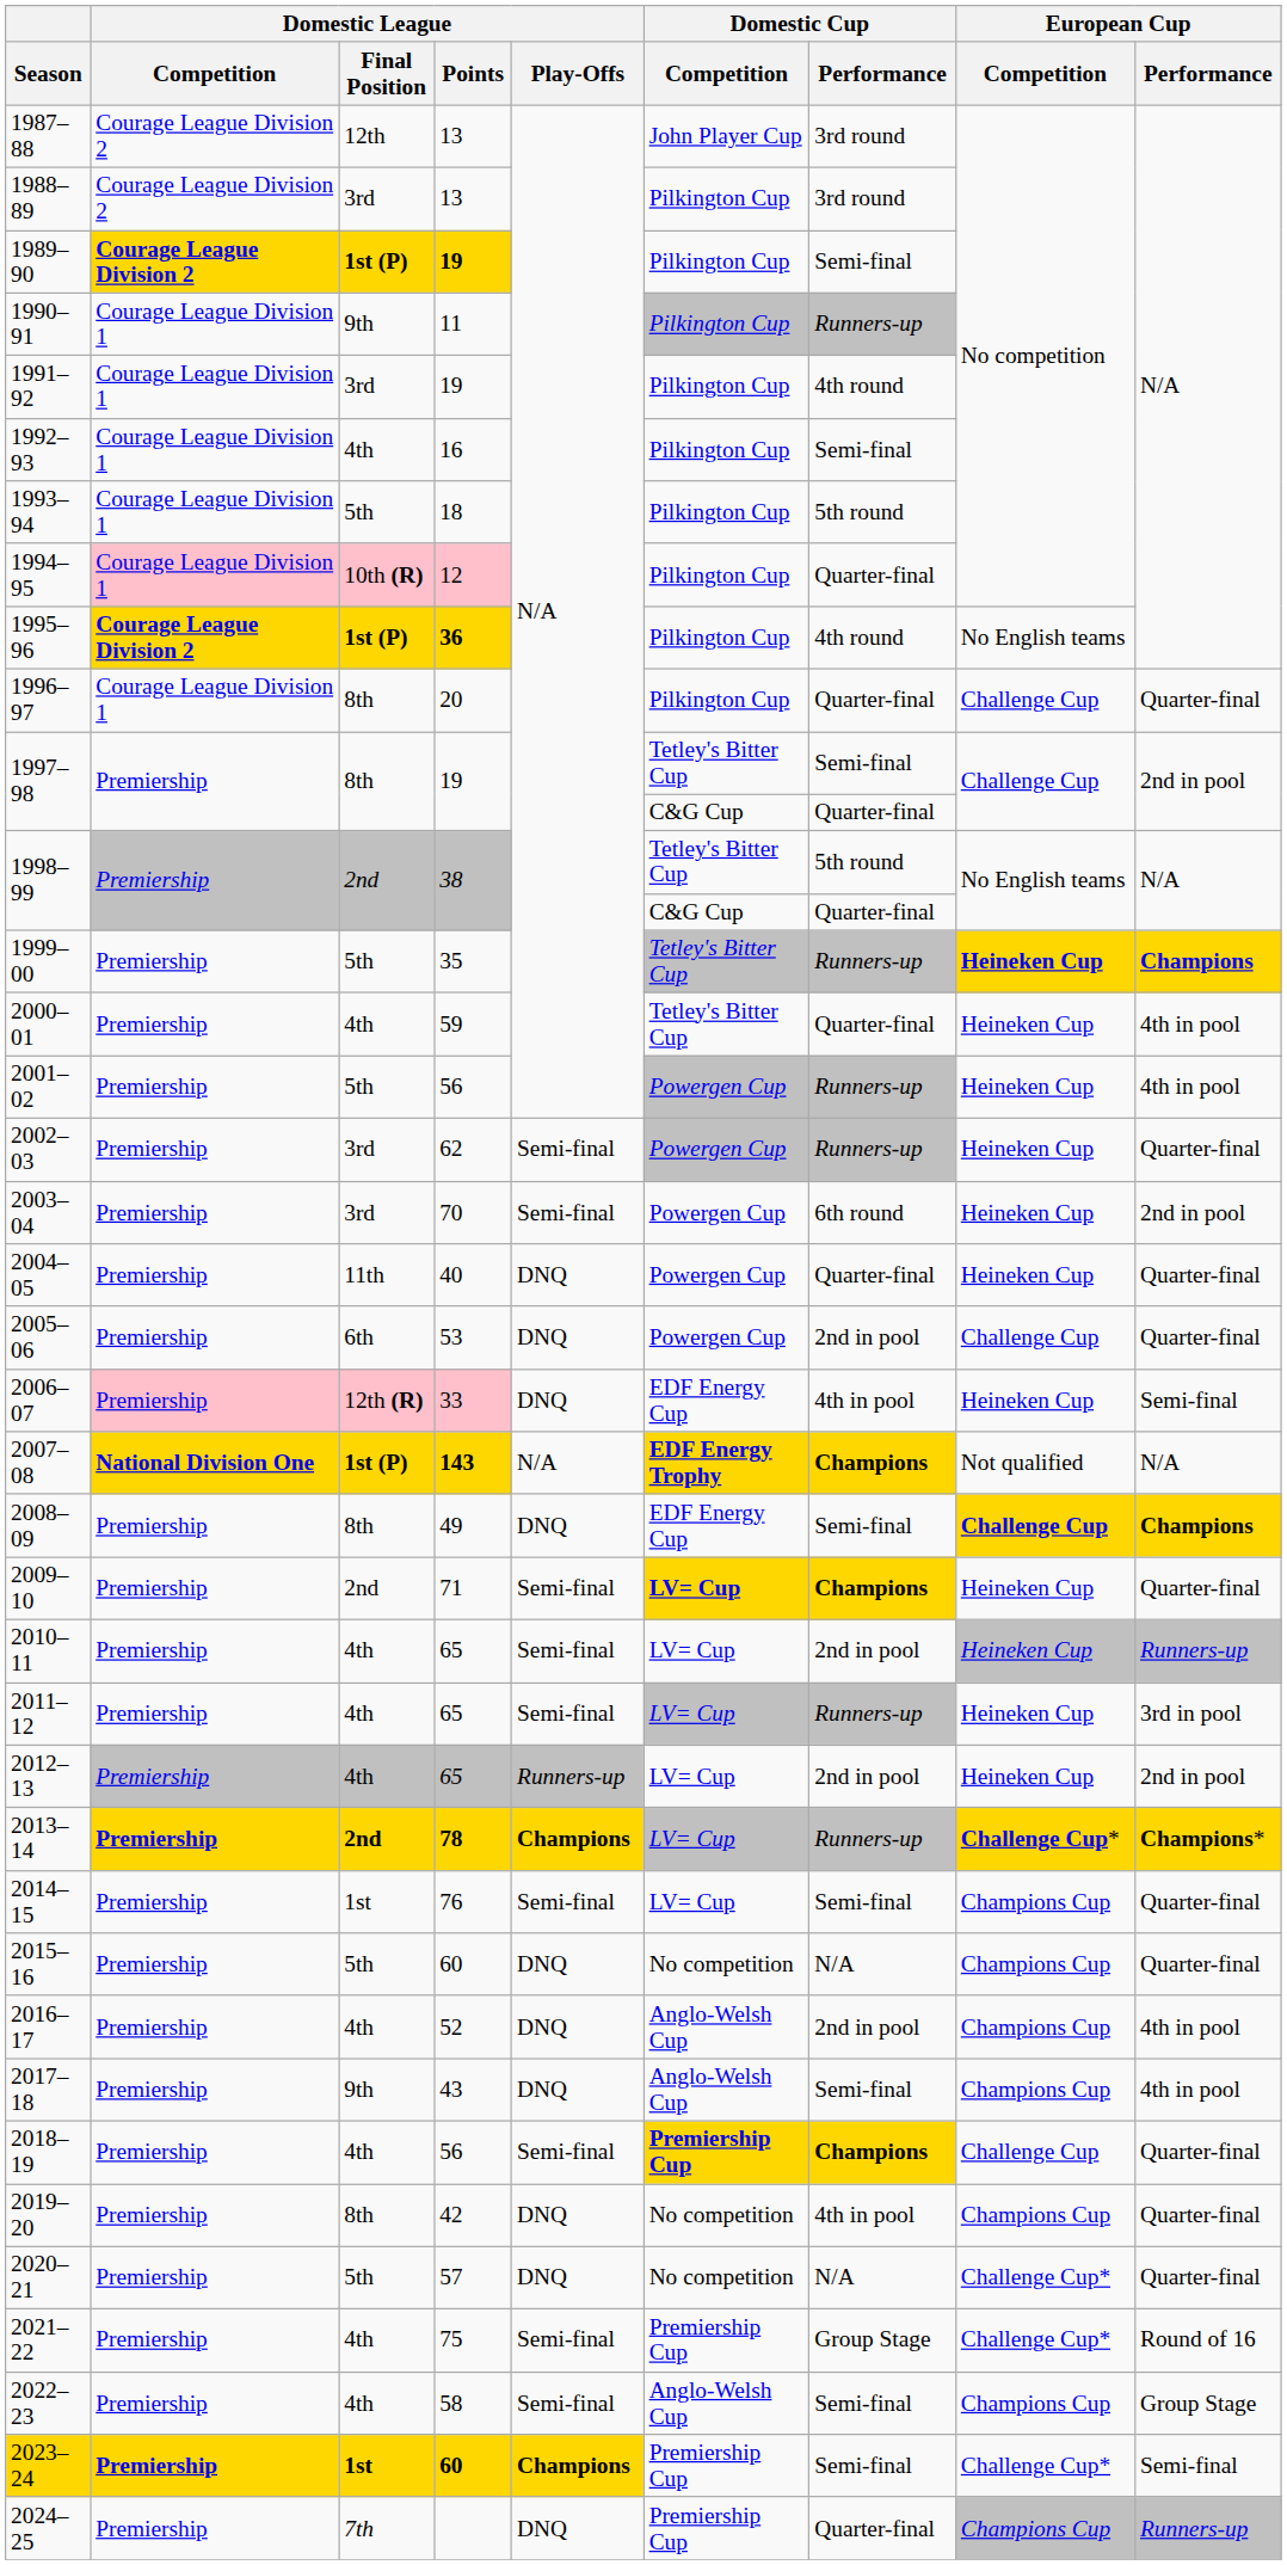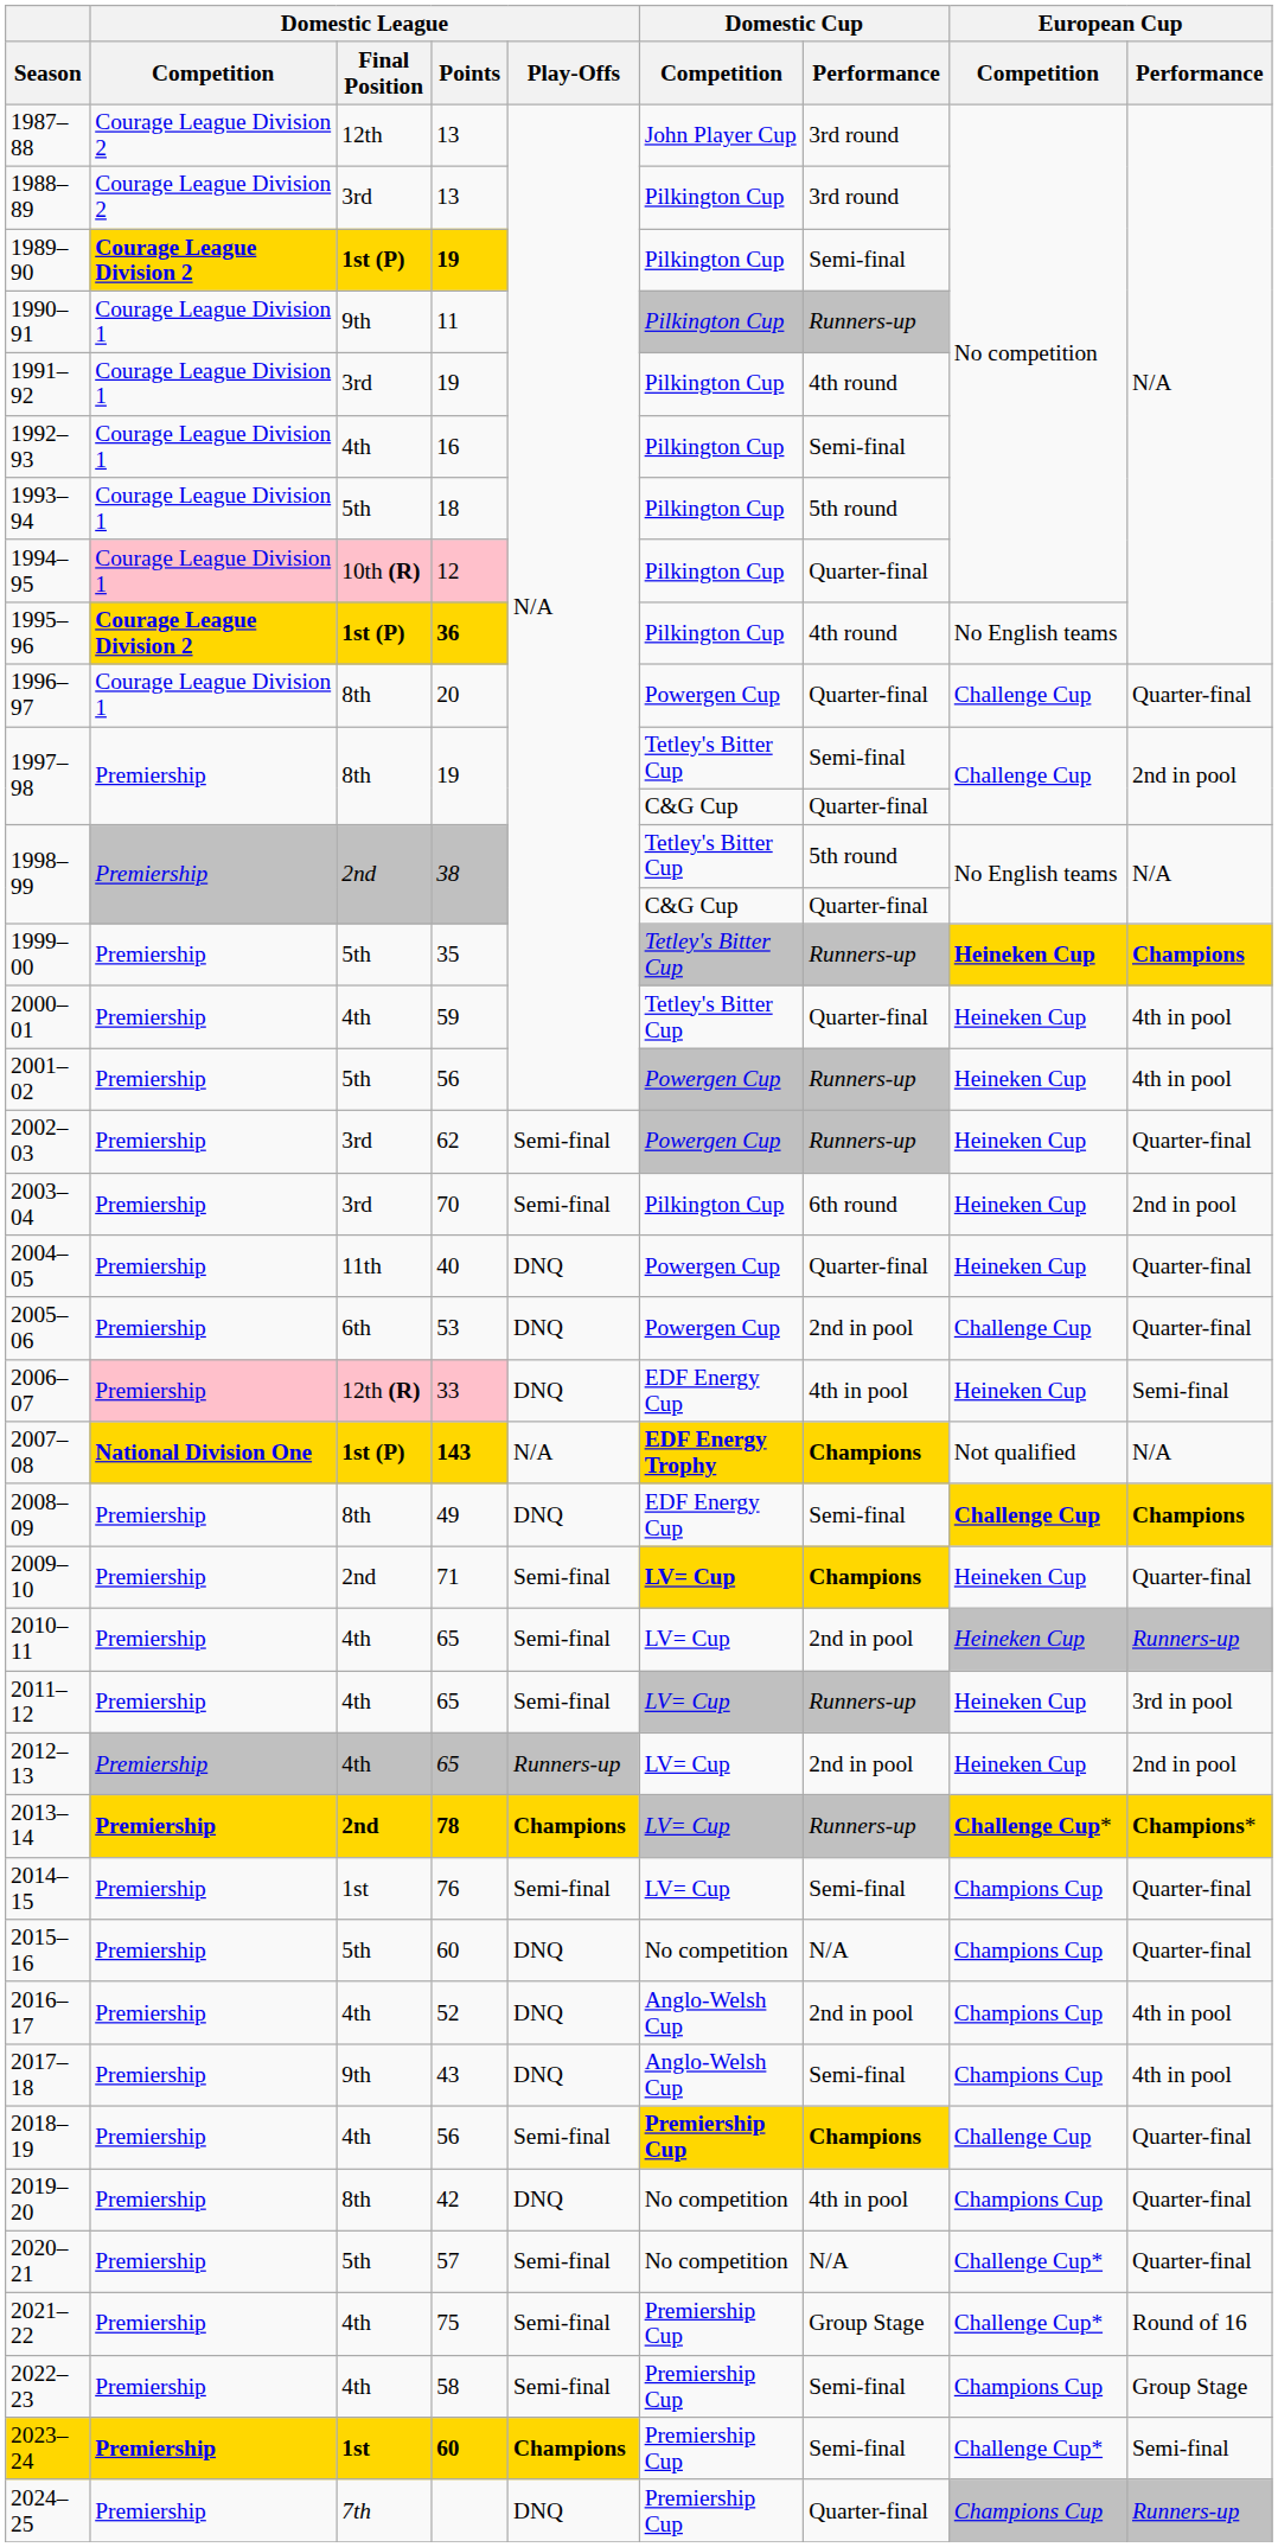1996–97 | Domestic Cup / Competition: Pilkington Cup -> Powergen Cup
2003–04 | Domestic Cup / Competition: Powergen Cup -> Pilkington Cup
2020–21 | Domestic League / Play-Offs: DNQ -> Semi-final
2022–23 | Domestic Cup / Competition: Anglo-Welsh Cup -> Premiership Cup
